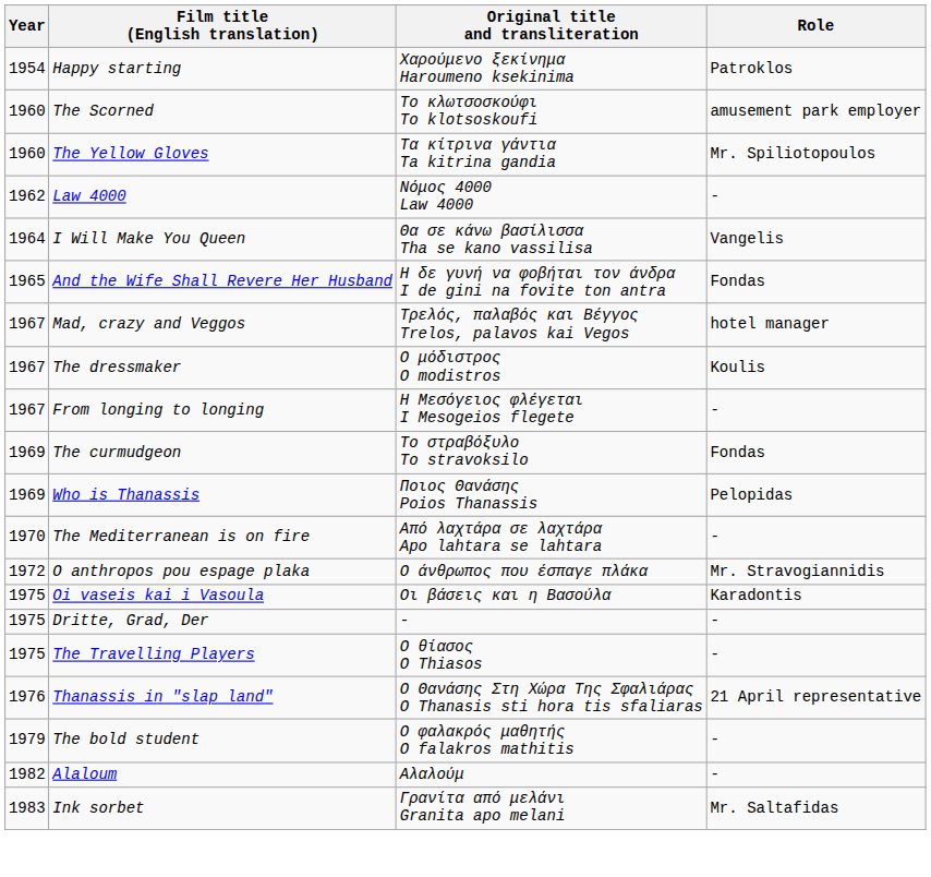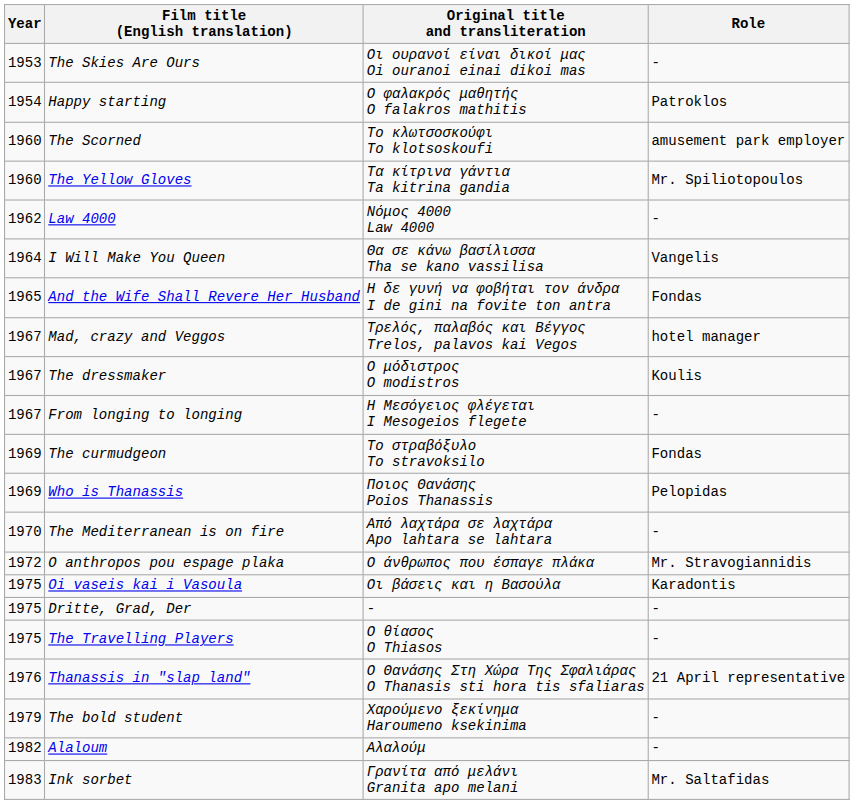+ row: 1953 | The Skies Are Ours | Οι ουρανοί είναι δικοί μας Oi ouranoi einai dikoi mas | -
Happy starting | Original title and transliteration: Χαρούμενο ξεκίνημα Haroumeno ksekinima -> Ο φαλακρός μαθητής O falakros mathitis
The bold student | Original title and transliteration: Ο φαλακρός μαθητής O falakros mathitis -> Χαρούμενο ξεκίνημα Haroumeno ksekinima
